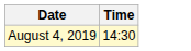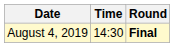+ column: Round | Final
